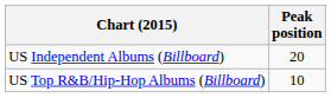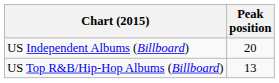US Top R&B/Hip-Hop Albums (Billboard) | Peak position: 10 -> 13
